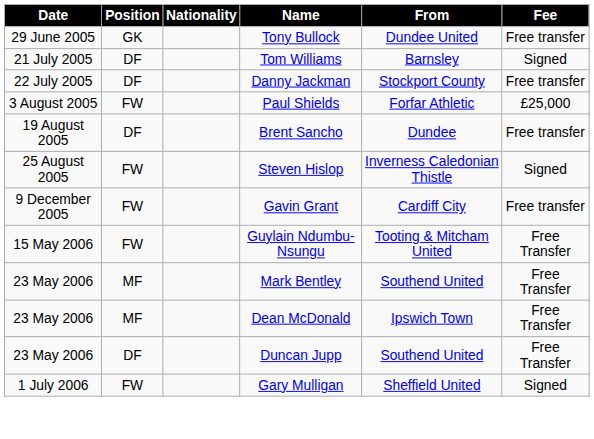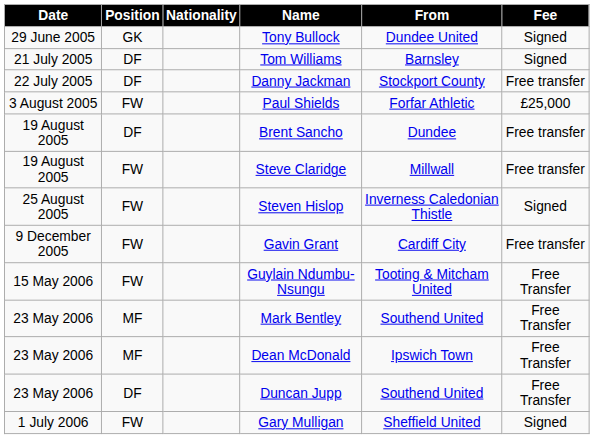Tony Bullock | Fee: Free transfer -> Signed
+ row: 19 August 2005 | FW | Steve Claridge | Millwall | Free transfer
